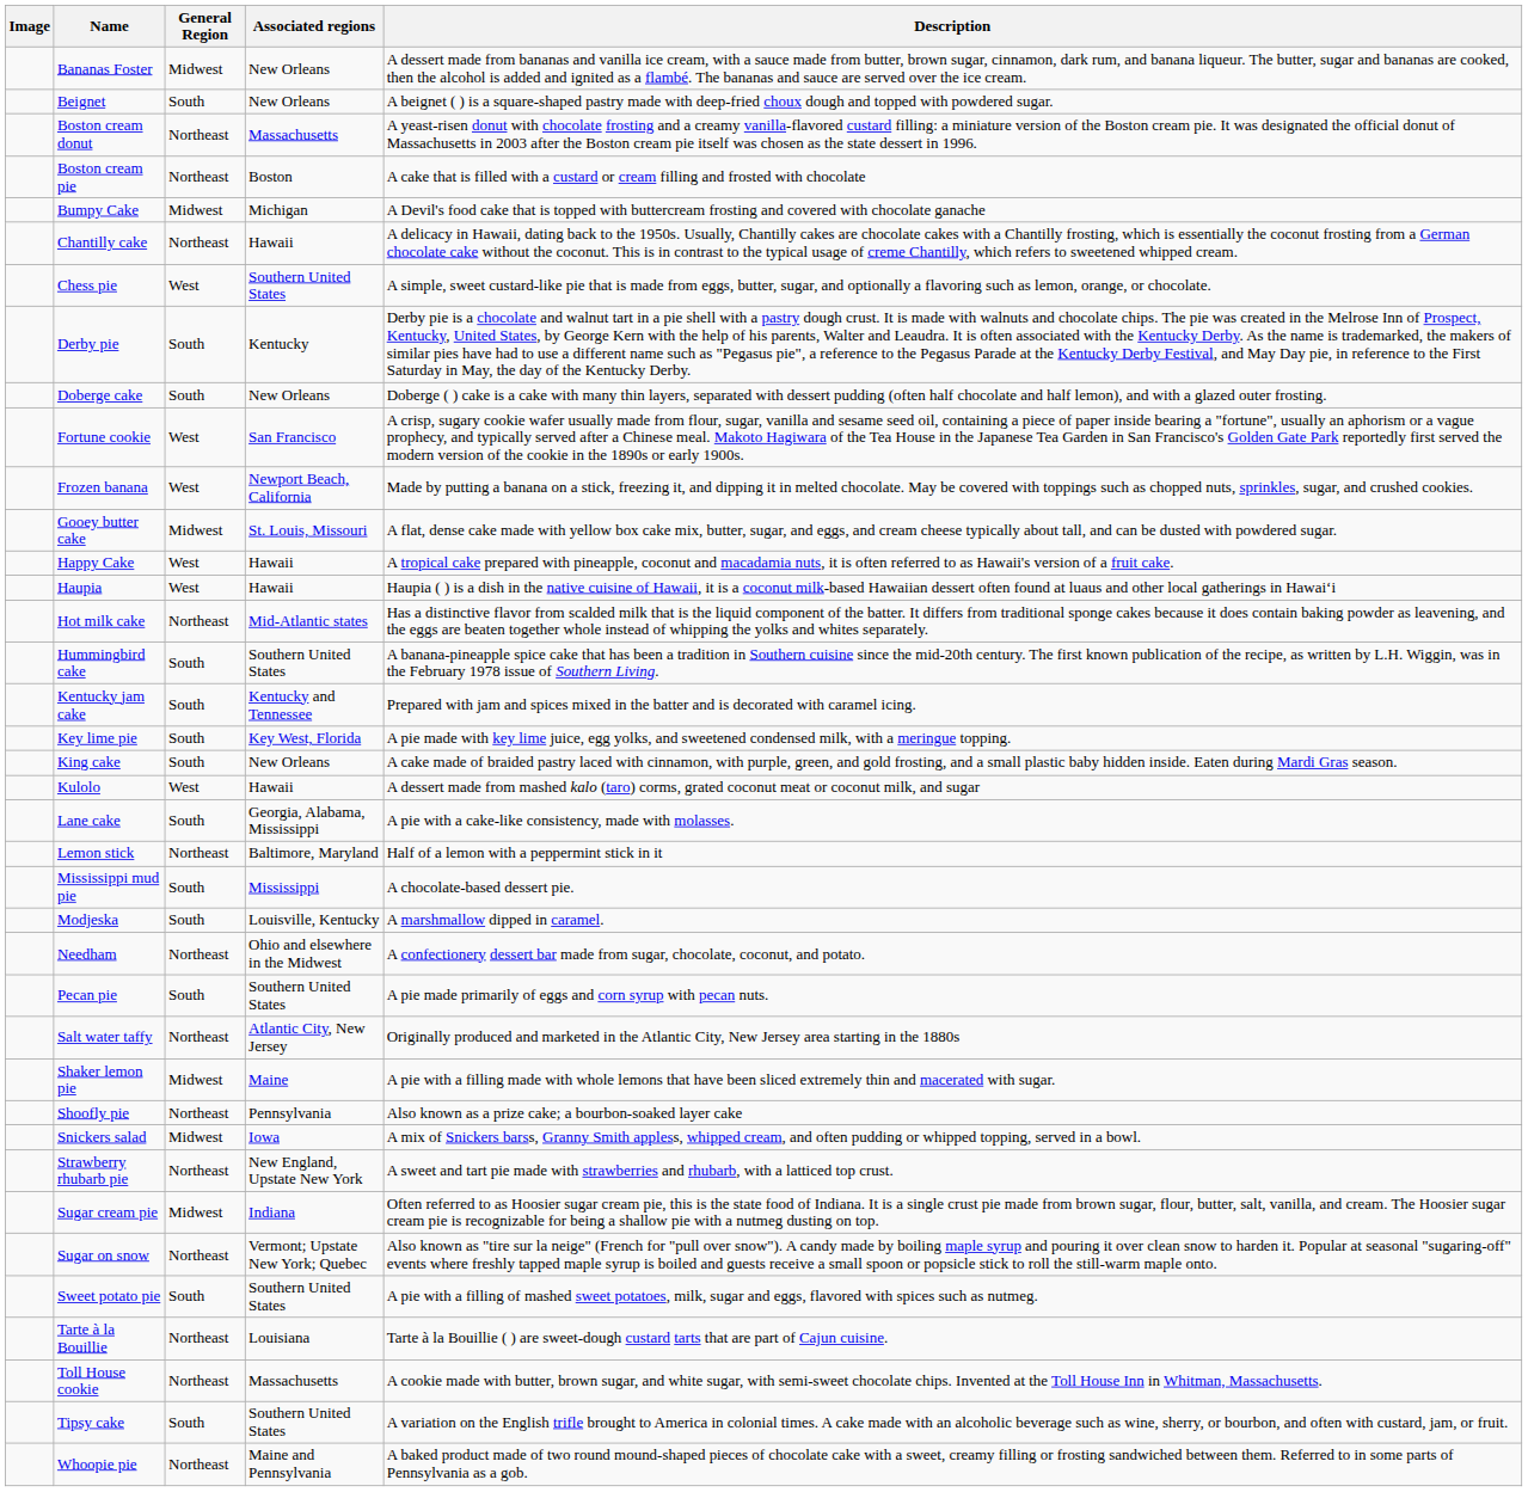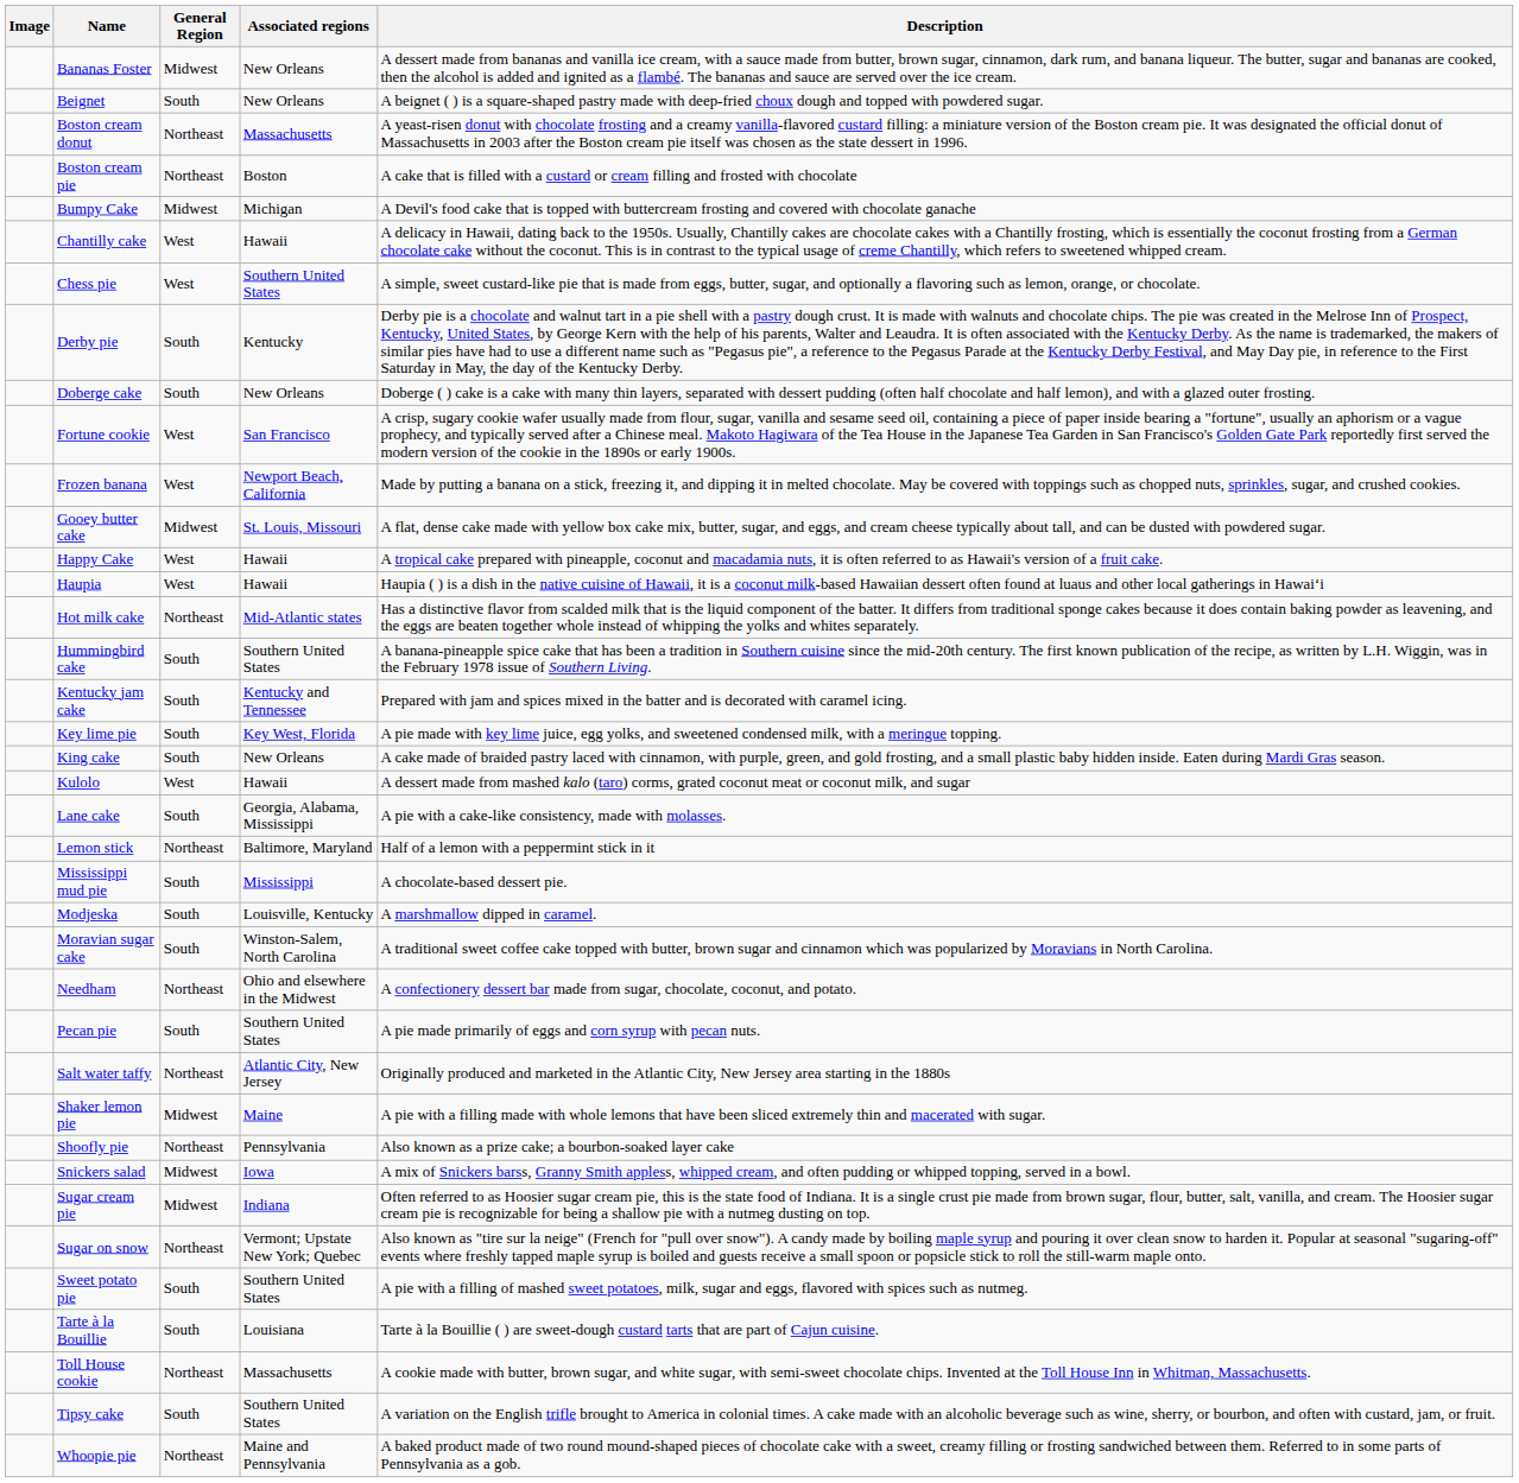Chantilly cake | General Region: Northeast -> West
+ row: Moravian sugar cake | South | Winston-Salem, North Carolina | A traditional sweet coffee cake topped with butter, brown sugar and cinnamon which was popularized by Moravians in North Carolina.
- row: Strawberry rhubarb pie | Northeast | New England, Upstate New York | A sweet and tart pie made with strawberries and rhubarb, with a latticed top crust.
Tarte à la Bouillie | General Region: Northeast -> South
